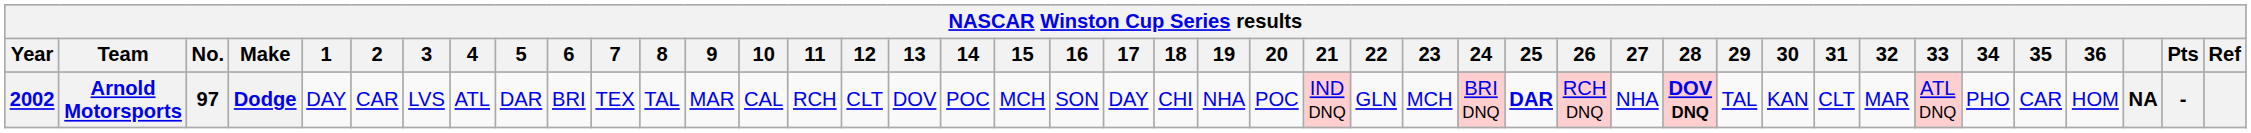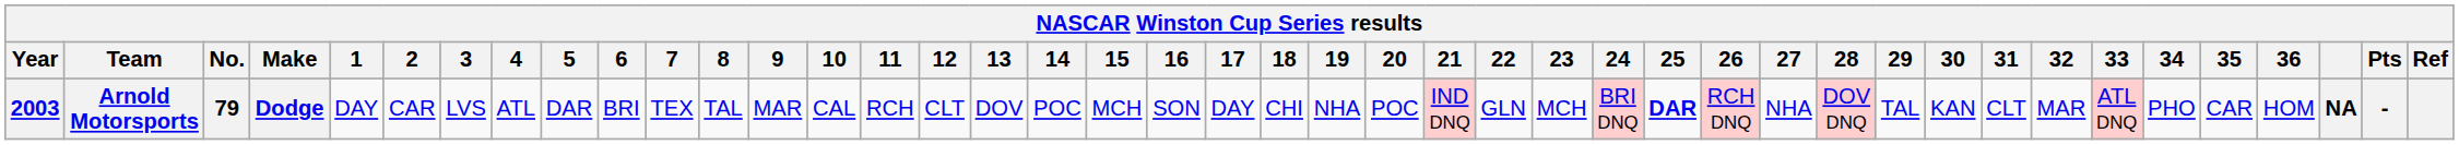Arnold Motorsports | Year: 2002 -> 2003
Arnold Motorsports | No.: 97 -> 79
Arnold Motorsports | 28: bold -> normal
